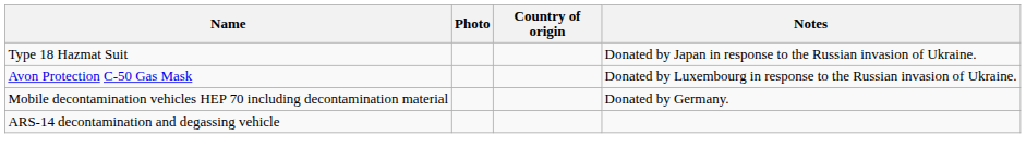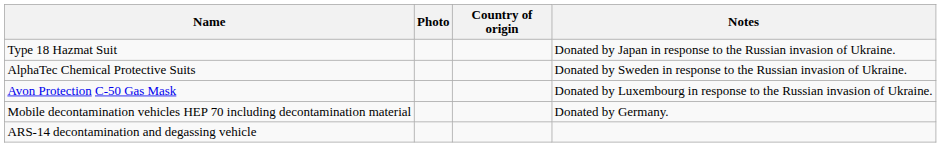+ row: AlphaTec Chemical Protective Suits | Donated by Sweden in response to the Russian invasion of Ukraine.
